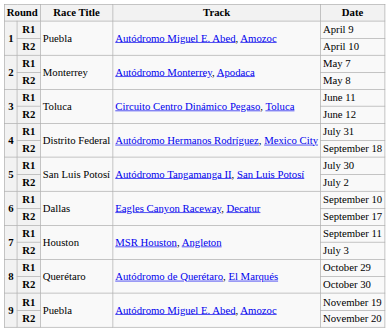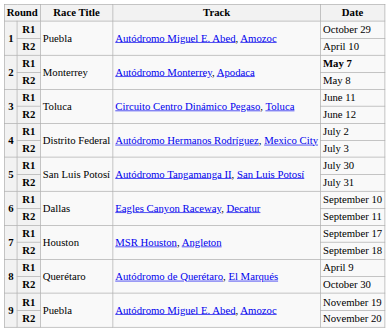1 / R1 | Date: April 9 -> October 29
2 / R1 | Date: normal -> bold
4 / R1 | Date: July 31 -> July 2
4 / R2 | Date: September 18 -> July 3
5 / R2 | Date: July 2 -> July 31
6 / R2 | Date: September 17 -> September 11
7 / R1 | Date: September 11 -> September 17
7 / R2 | Date: July 3 -> September 18
8 / R1 | Date: October 29 -> April 9
